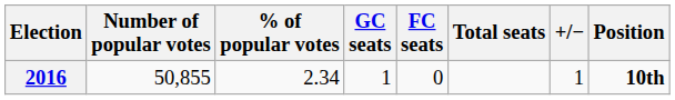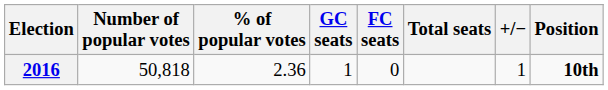2016 | Number of popular votes: 50,855 -> 50,818
2016 | % of popular votes: 2.34 -> 2.36
